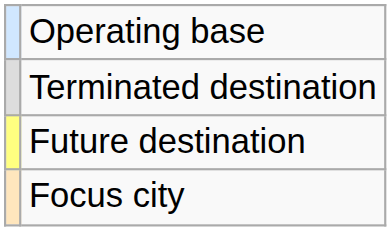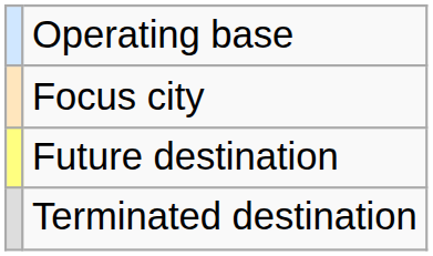rows swapped: Focus city <-> Terminated destination
